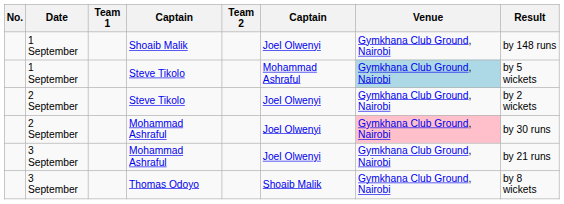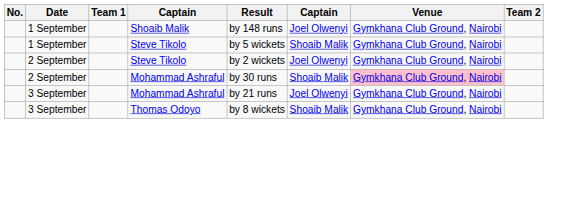columns swapped: Team 2 <-> Result
1 September / Steve Tikolo | column 6: Mohammad Ashraful -> Shoaib Malik
1 September / Steve Tikolo | Venue: lightblue background -> no background
2 September / Mohammad Ashraful | column 6: Joel Olwenyi -> Shoaib Malik
